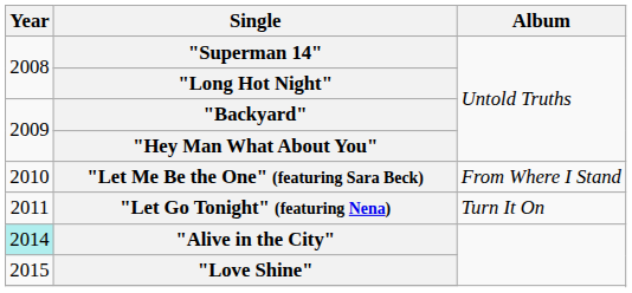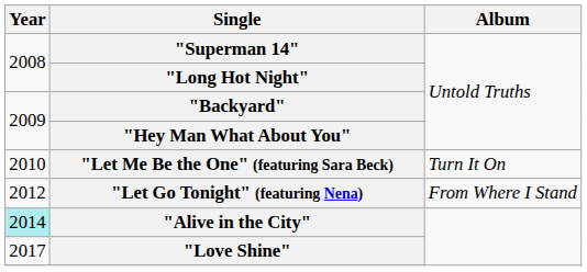"Let Me Be the One" (featuring Sara Beck) | Album: From Where I Stand -> Turn It On
"Let Go Tonight" (featuring Nena) | Year: 2011 -> 2012
"Let Go Tonight" (featuring Nena) | Album: Turn It On -> From Where I Stand
"Love Shine" | Year: 2015 -> 2017
